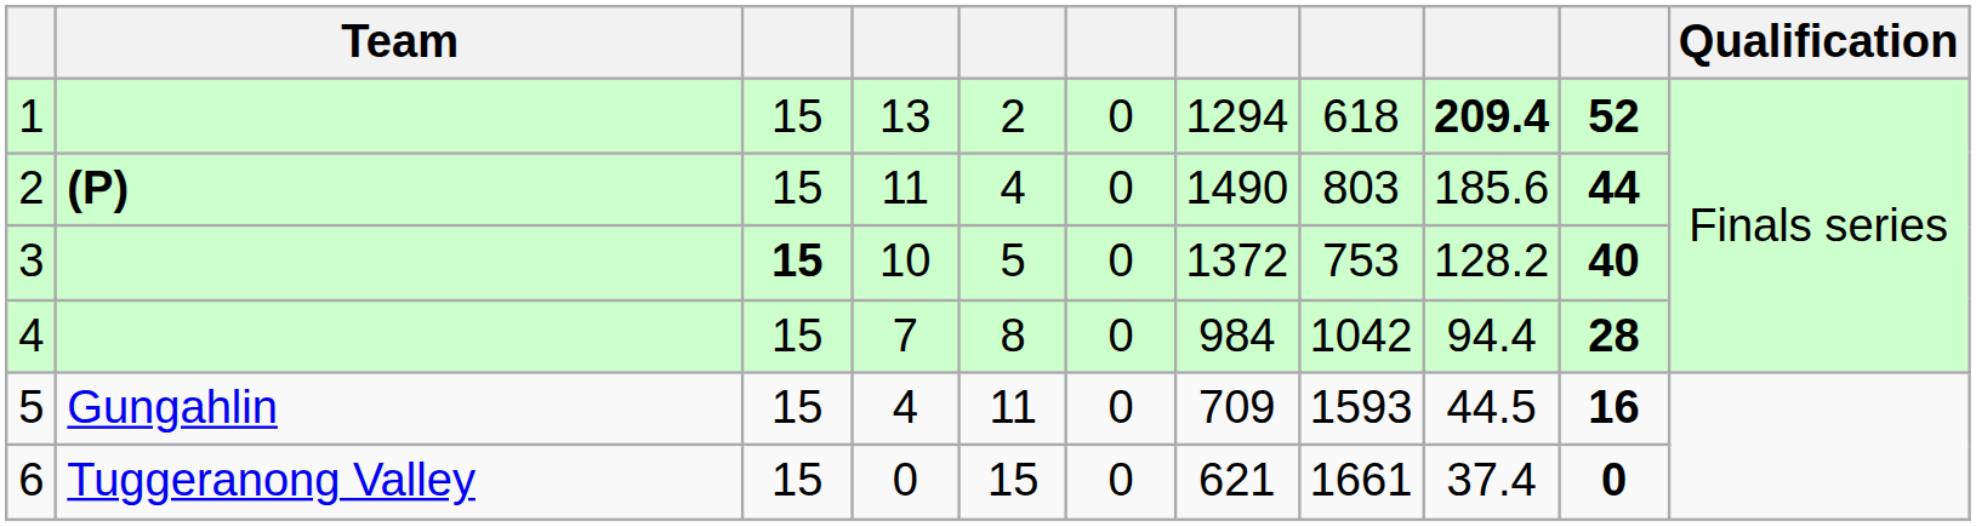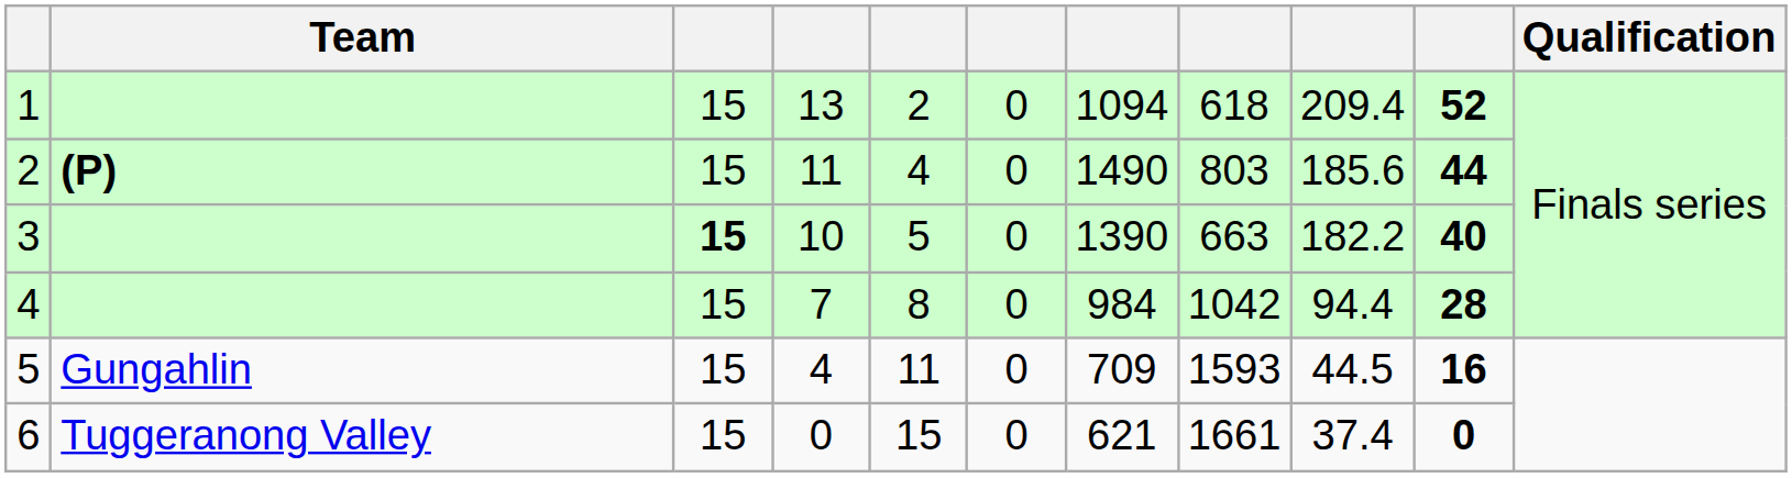1 | column 7: 1294 -> 1094
1 | column 9: bold -> normal
3 | column 7: 1372 -> 1390
3 | column 8: 753 -> 663
3 | column 9: 128.2 -> 182.2
